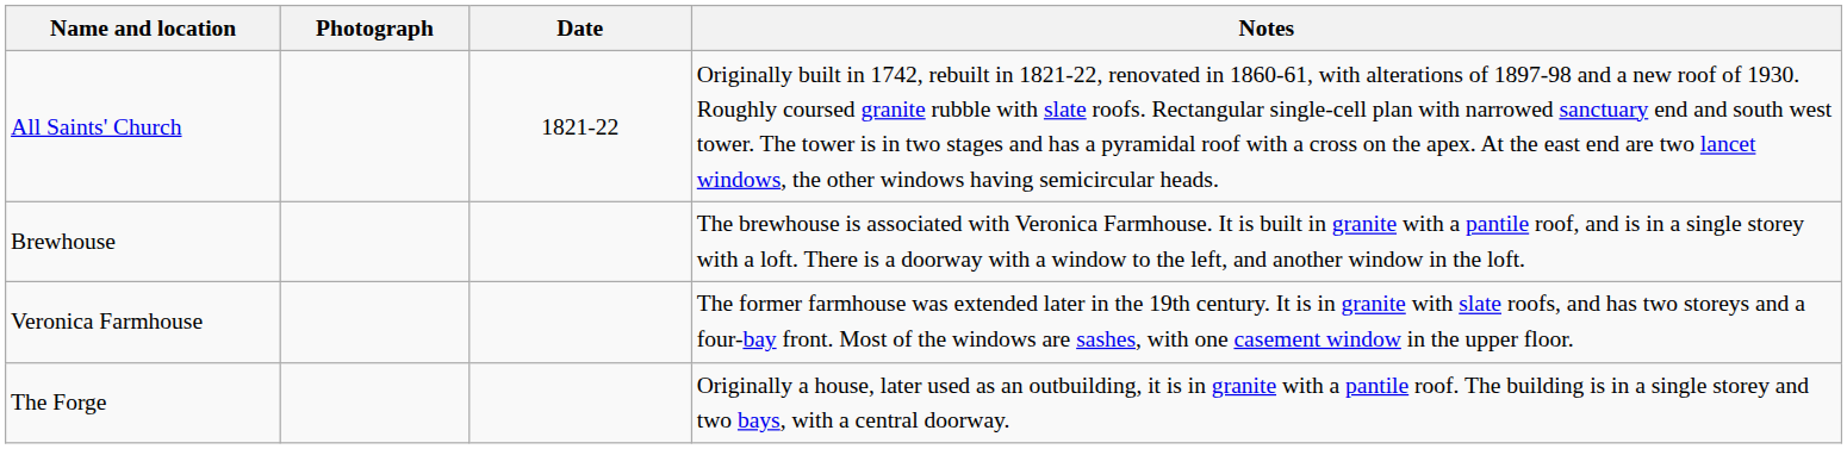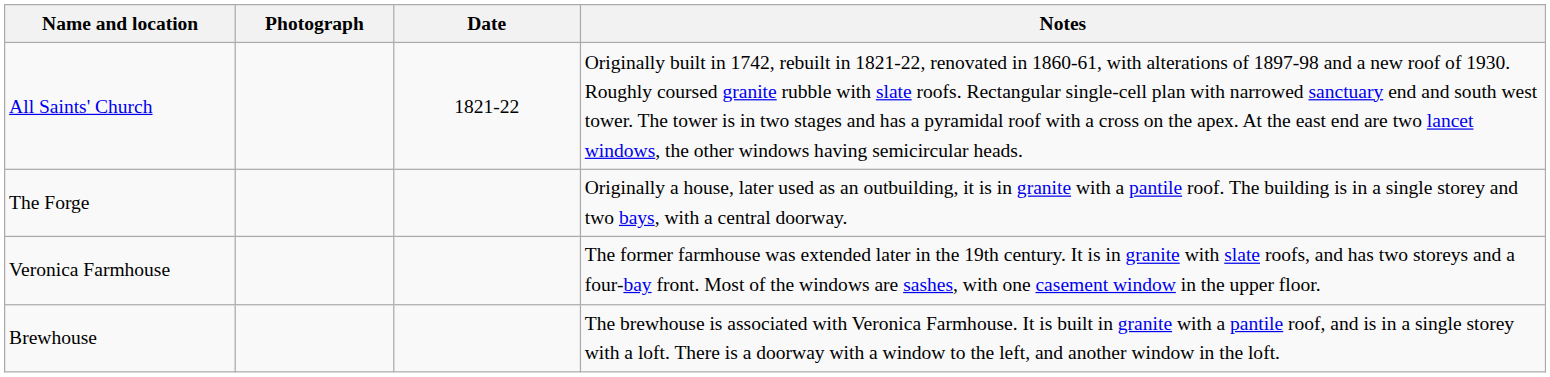rows swapped: The Forge <-> Brewhouse
